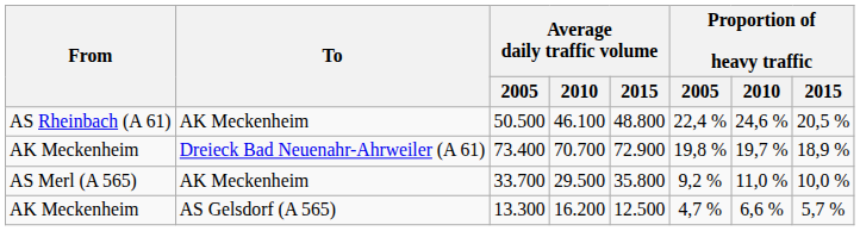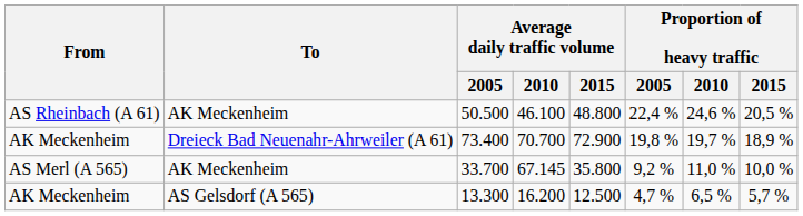33.700 | Average daily traffic volume / 2010: 29.500 -> 67.145
13.300 | Proportion of heavy traffic / 2010: 6,6 % -> 6,5 %
